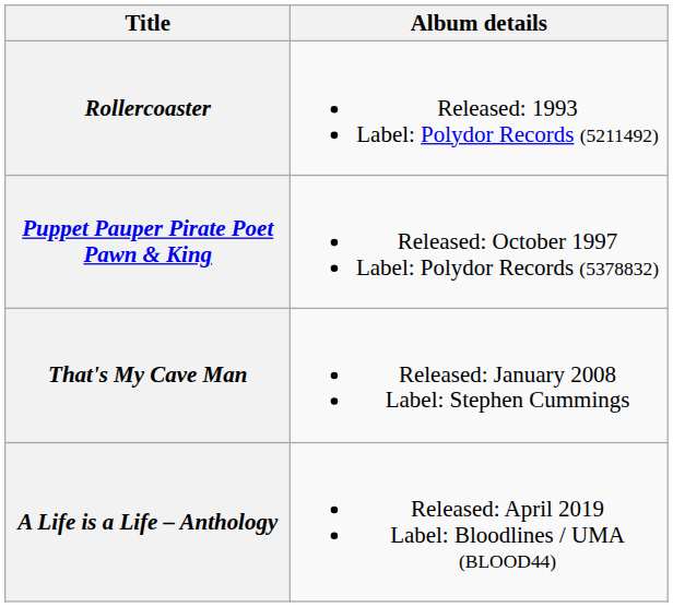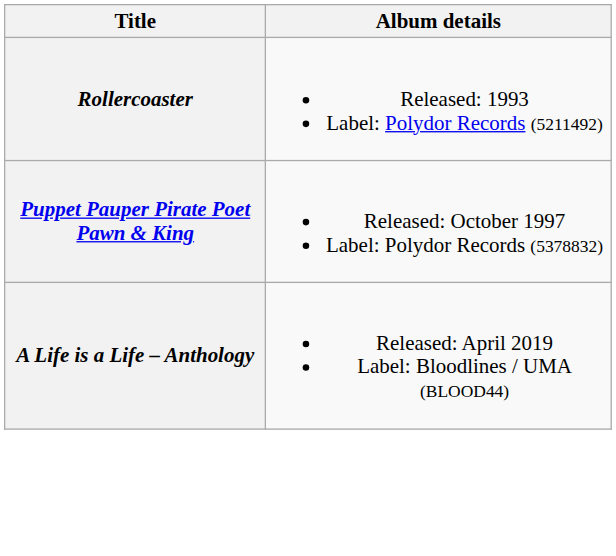- row: That's My Cave Man | Released: January 2008 Label: Stephen Cummings
